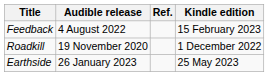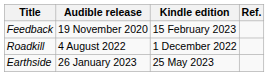columns swapped: Kindle edition <-> Ref.
Feedback | Audible release: 4 August 2022 -> 19 November 2020
Roadkill | Audible release: 19 November 2020 -> 4 August 2022
